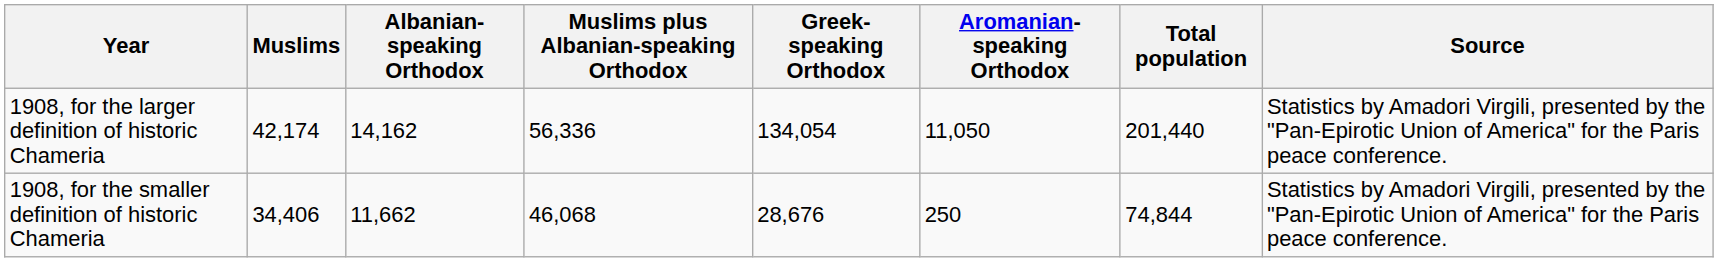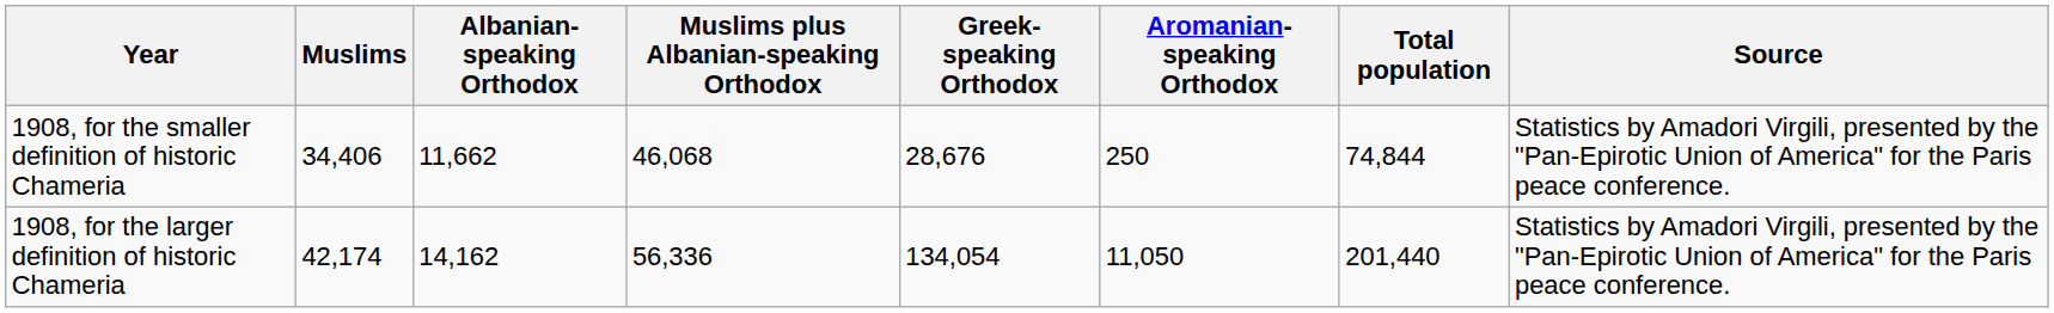rows swapped: 1908, for the smaller definition of historic Chameria <-> 1908, for the larger definition of historic Chameria
